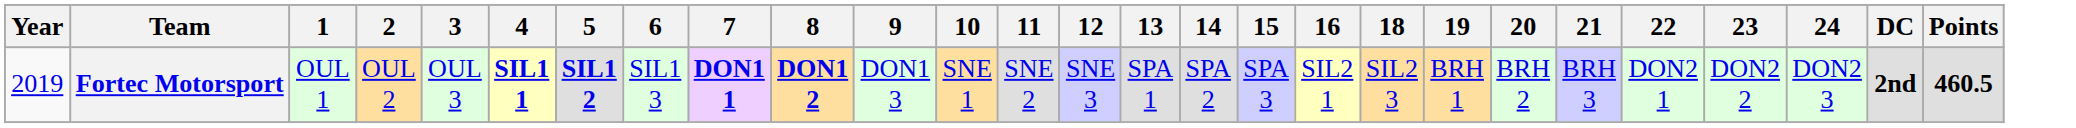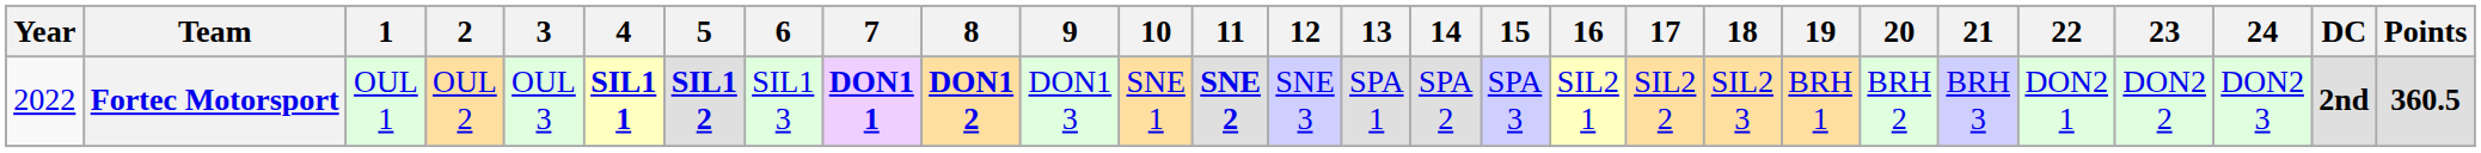+ column: 17 | SIL2 2
Fortec Motorsport | Year: 2019 -> 2022
Fortec Motorsport | 11: normal -> bold
Fortec Motorsport | Points: 460.5 -> 360.5
